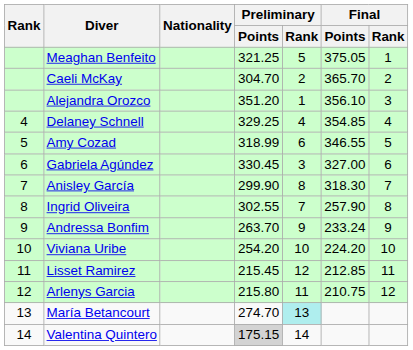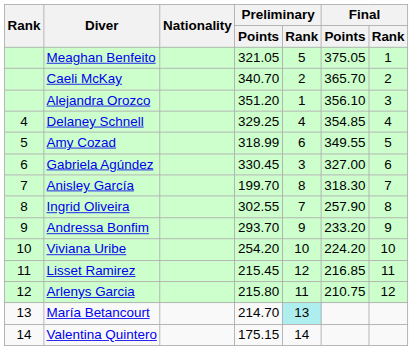Meaghan Benfeito | Preliminary / Points: 321.25 -> 321.05
Caeli McKay | Preliminary / Points: 304.70 -> 340.70
Amy Cozad | Final / Points: 346.55 -> 349.55
Anisley García | Preliminary / Points: 299.90 -> 199.70
Andressa Bonfim | Preliminary / Points: 263.70 -> 293.70
Andressa Bonfim | Final / Points: 233.24 -> 233.20
Lisset Ramirez | Final / Points: 212.85 -> 216.85
María Betancourt | Preliminary / Points: 274.70 -> 214.70
Valentina Quintero | Preliminary / Points: lightgrey background -> no background
